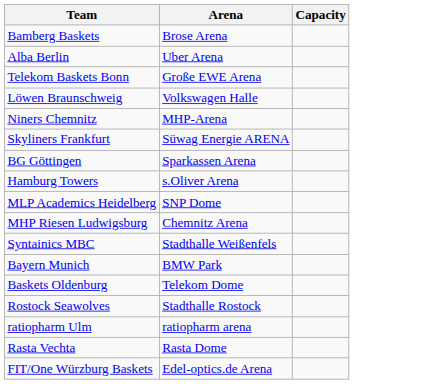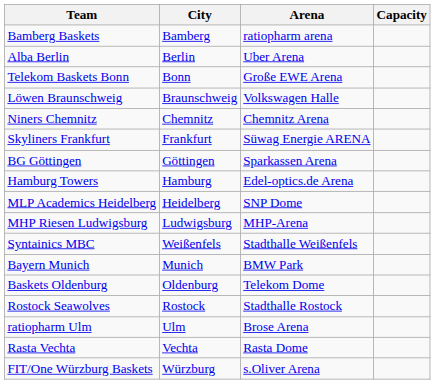+ column: City | Bamberg | Berlin | Bonn | Braunschweig | Chemnitz | Frankfurt | Göttingen | Hamburg | Heidelberg | Ludwigsburg | Weißenfels | Munich | Oldenburg | Rostock | Ulm | Vechta | Würzburg
Bamberg Baskets | Arena: Brose Arena -> ratiopharm arena
Niners Chemnitz | Arena: MHP-Arena -> Chemnitz Arena
Hamburg Towers | Arena: s.Oliver Arena -> Edel-optics.de Arena
MHP Riesen Ludwigsburg | Arena: Chemnitz Arena -> MHP-Arena
ratiopharm Ulm | Arena: ratiopharm arena -> Brose Arena
FIT/One Würzburg Baskets | Arena: Edel-optics.de Arena -> s.Oliver Arena
